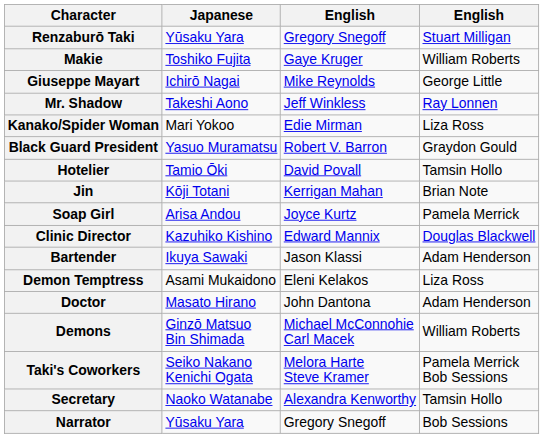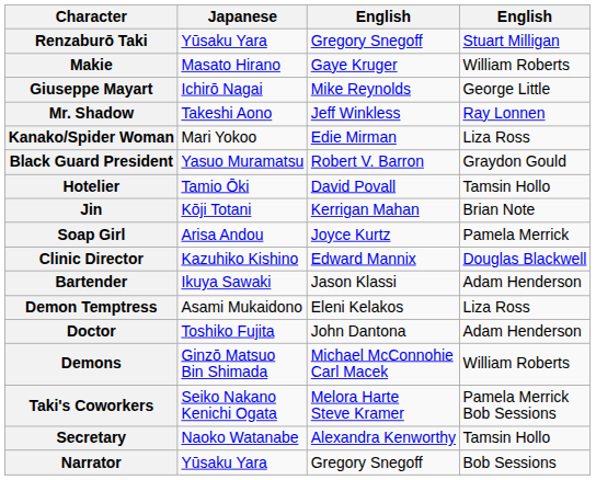Makie | Japanese: Toshiko Fujita -> Masato Hirano
Doctor | Japanese: Masato Hirano -> Toshiko Fujita
